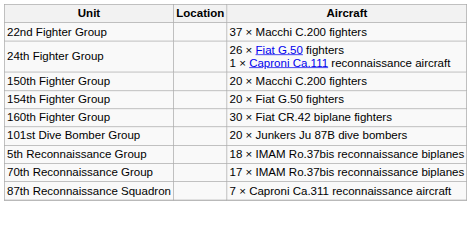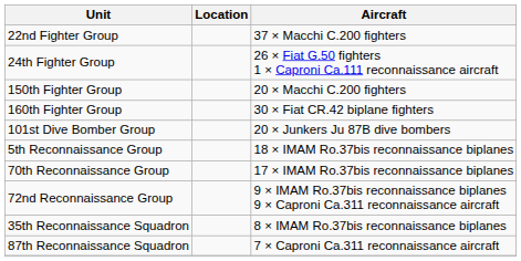- row: 154th Fighter Group | 20 × Fiat G.50 fighters
+ row: 72nd Reconnaissance Group | 9 × IMAM Ro.37bis reconnaissance biplanes 9 × Caproni Ca.311 reconnaissance aircraft
+ row: 35th Reconnaissance Squadron | 8 × IMAM Ro.37bis reconnaissance biplanes
